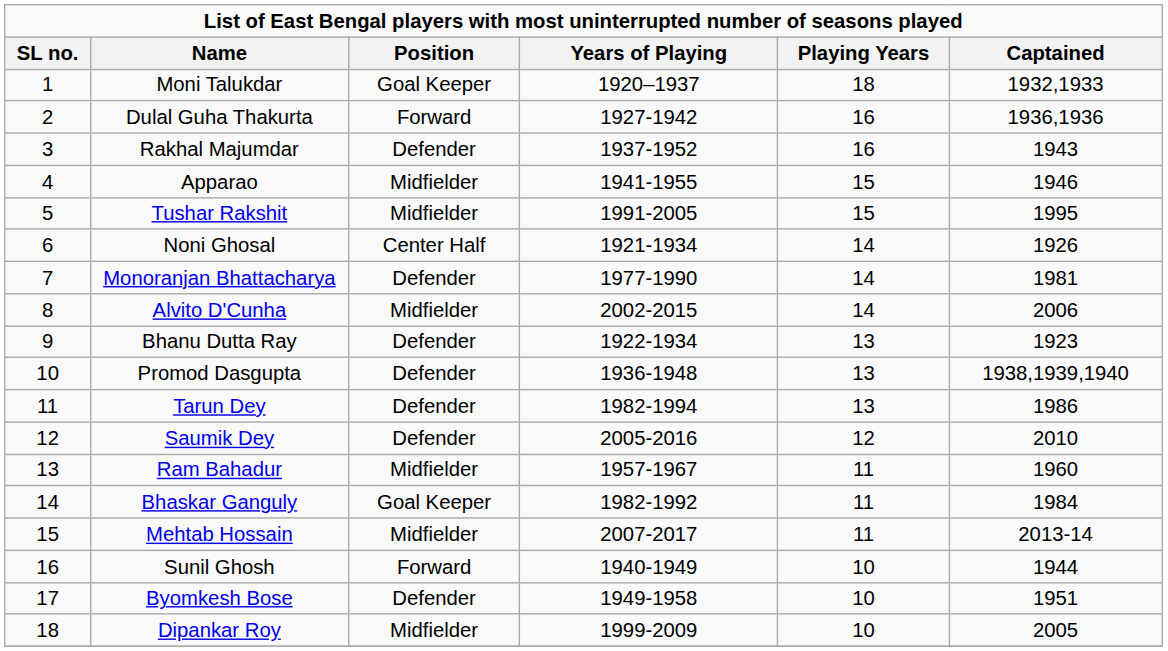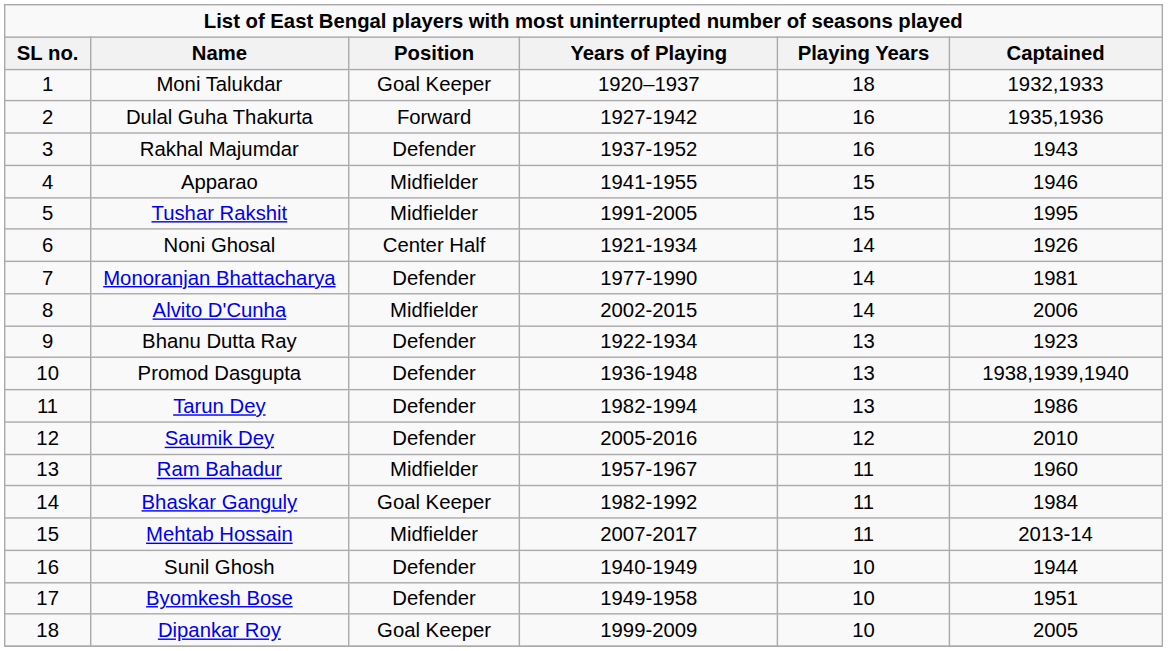Dulal Guha Thakurta | Captained: 1936,1936 -> 1935,1936
Sunil Ghosh | Position: Forward -> Defender
Dipankar Roy | Position: Midfielder -> Goal Keeper
